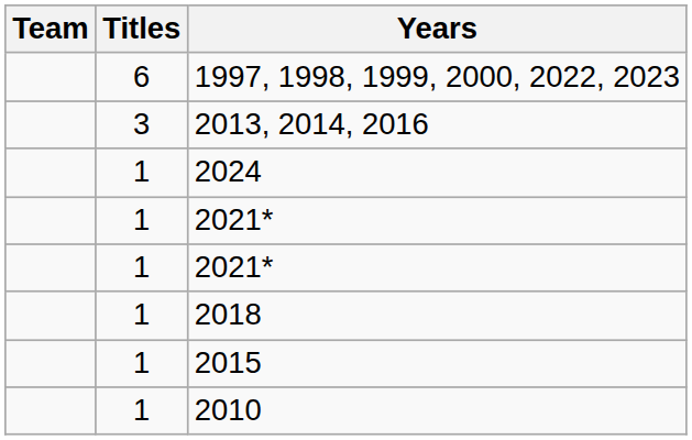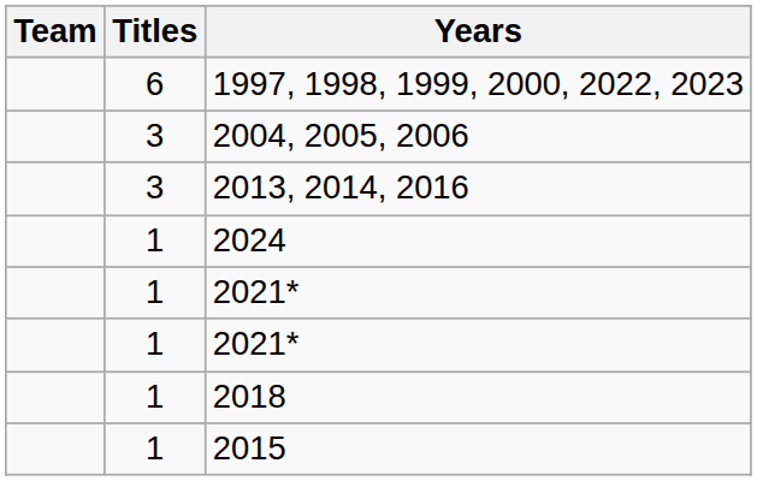+ row: 3 | 2004, 2005, 2006
- row: 1 | 2010
